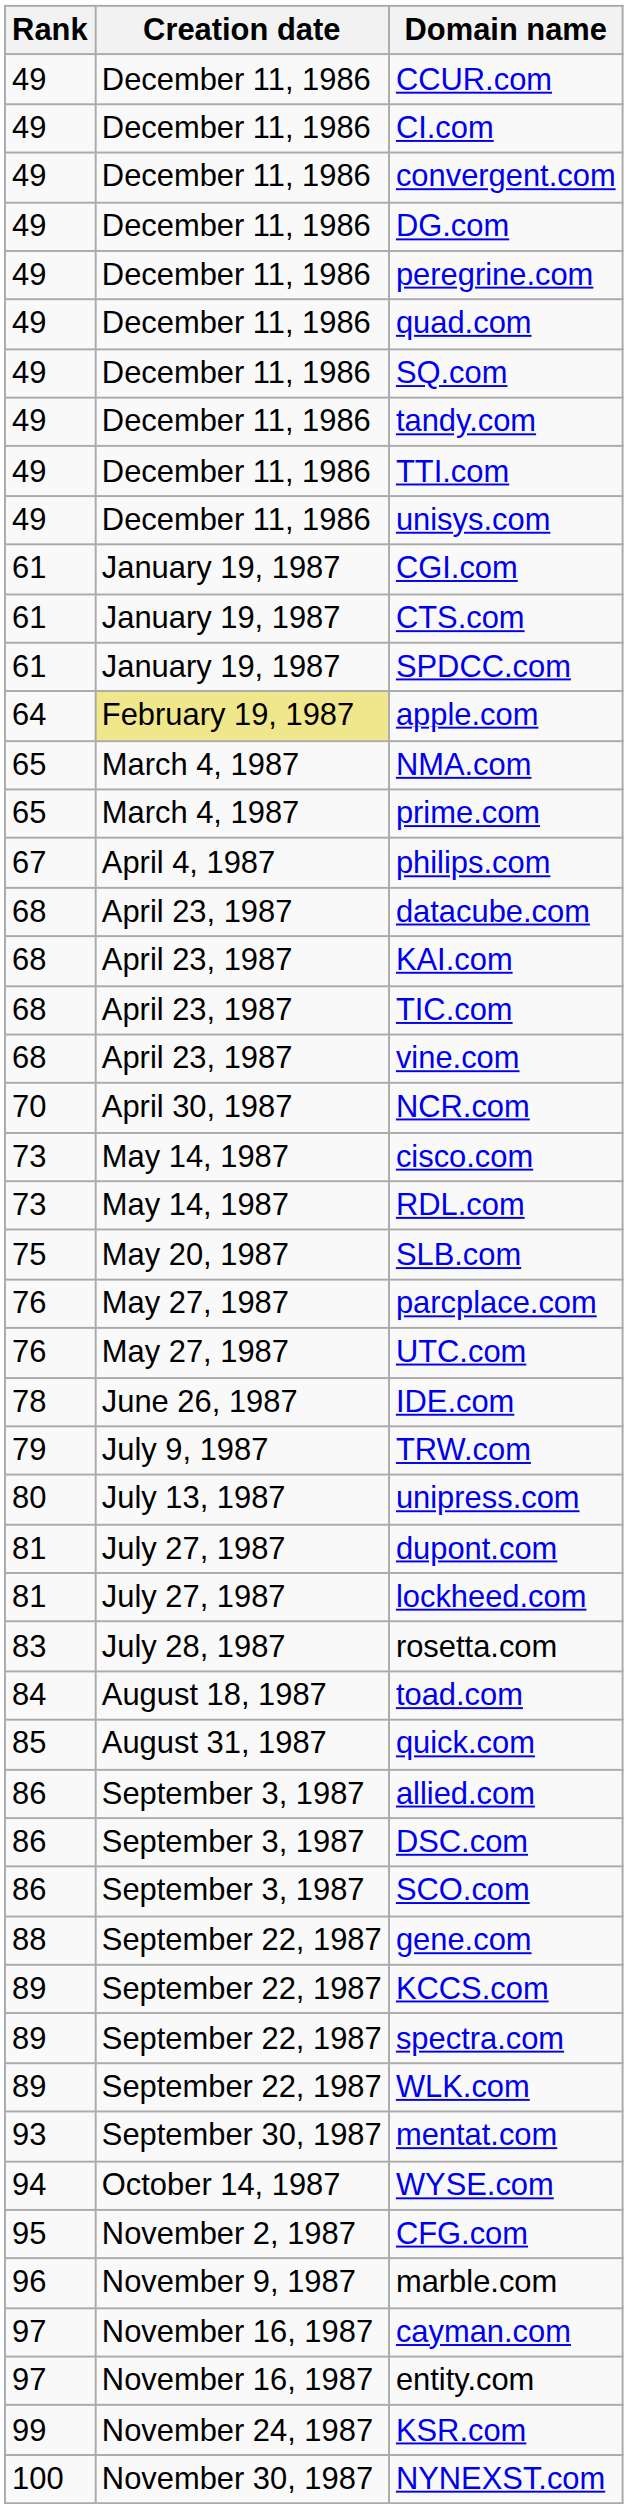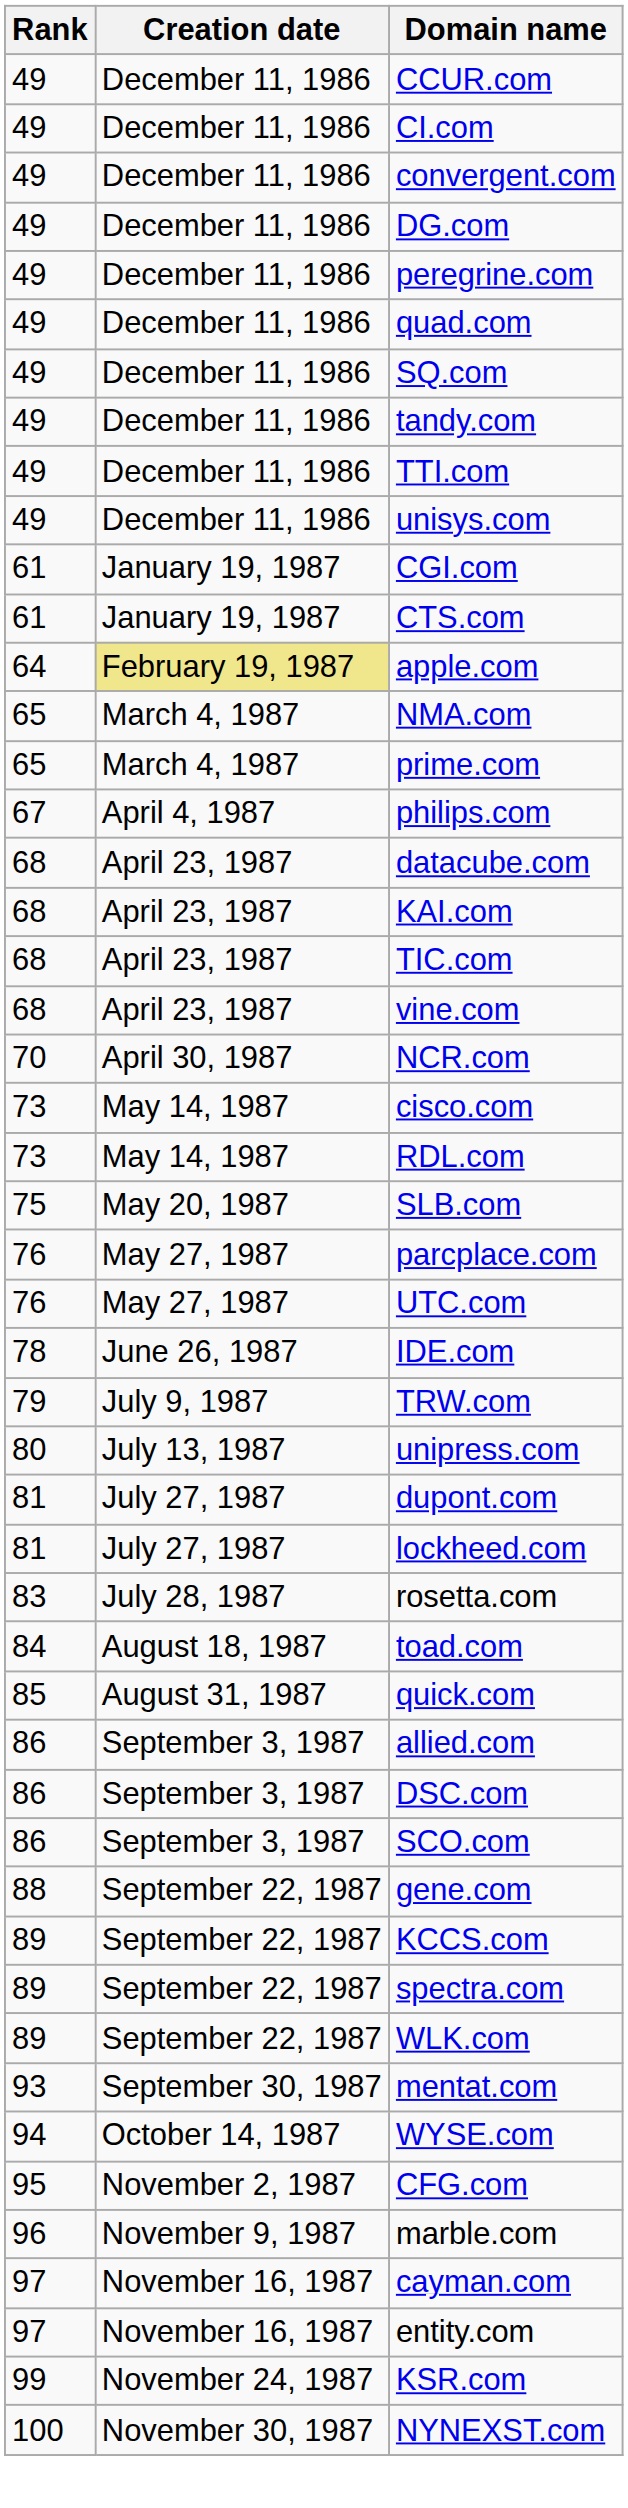- row: 61 | January 19, 1987 | SPDCC.com
